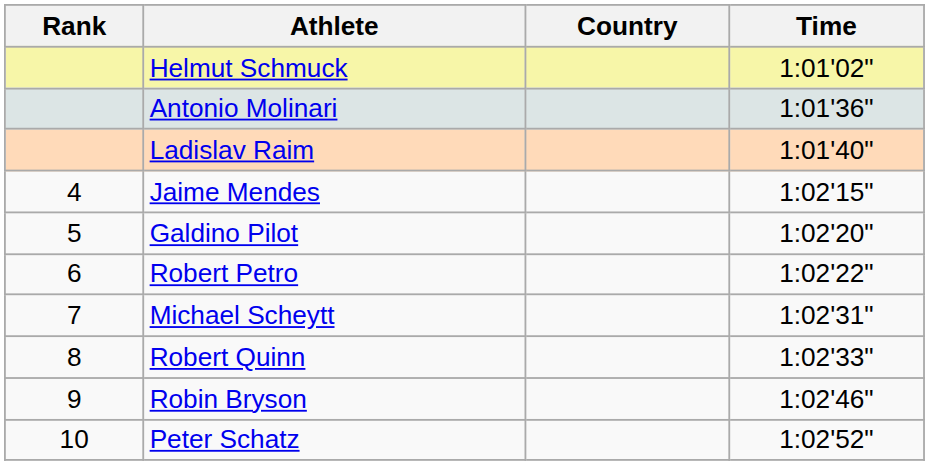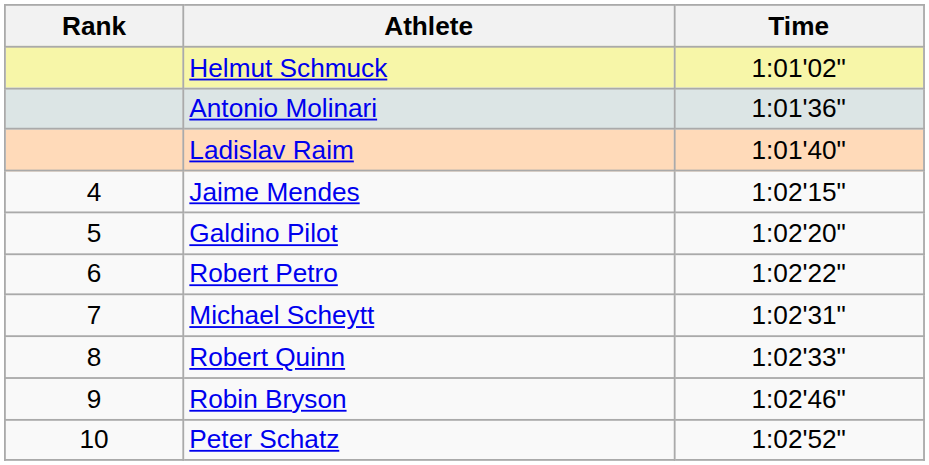- column: Country
